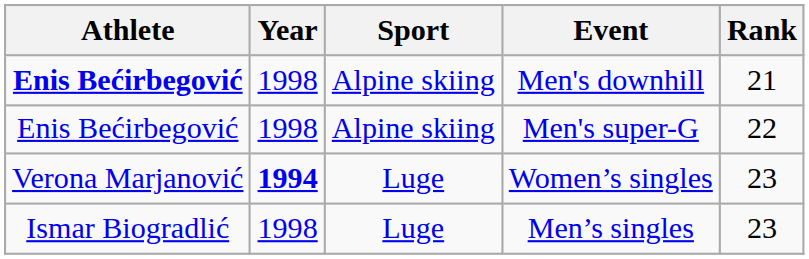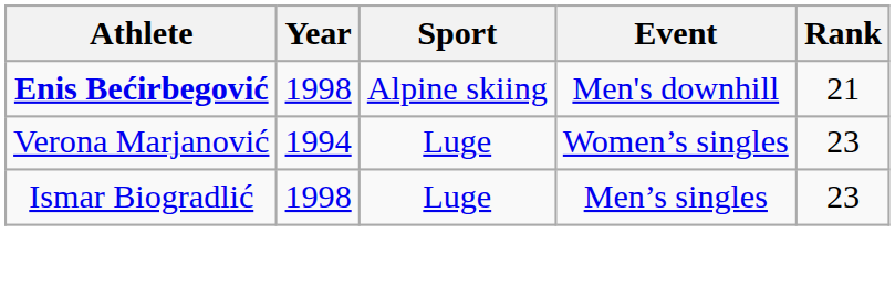- row: Enis Bećirbegović | 1998 | Alpine skiing | Men's super-G | 22
Women’s singles | Year: bold -> normal
